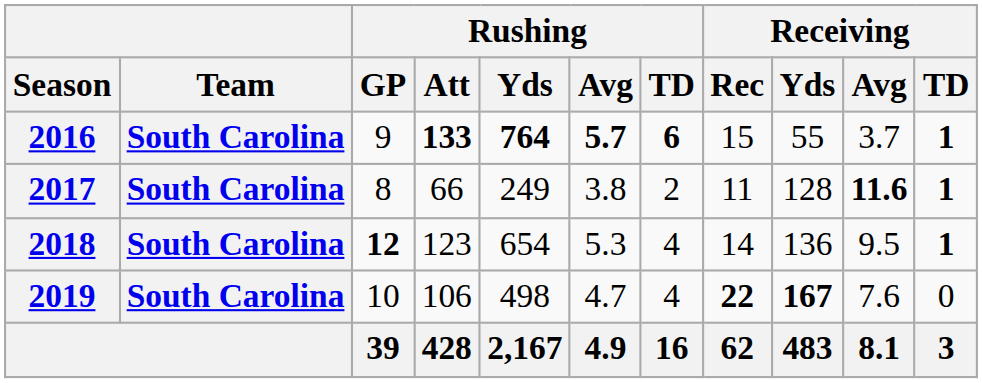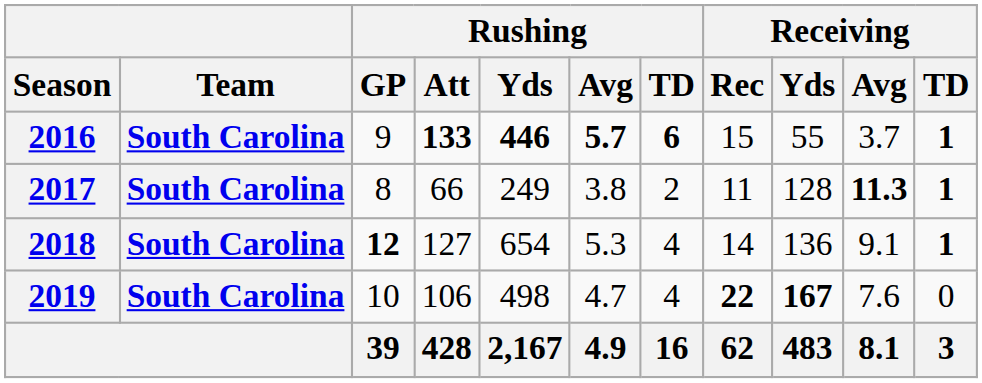2016 | Rushing / Yds: 764 -> 446
2017 | Receiving / Avg: 11.6 -> 11.3
2018 | Rushing / Att: 123 -> 127
2018 | Receiving / Avg: 9.5 -> 9.1
